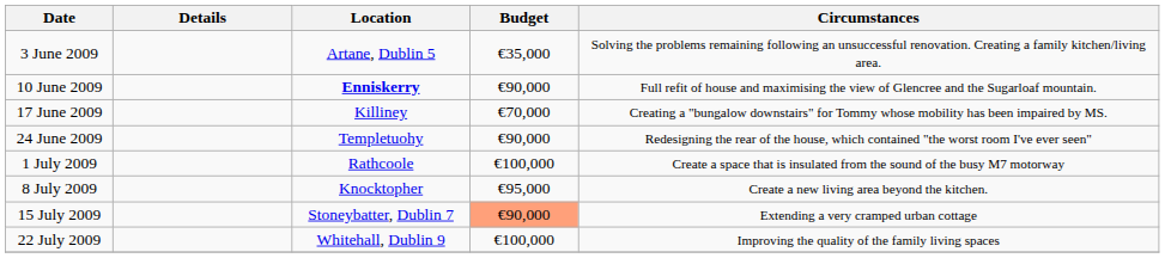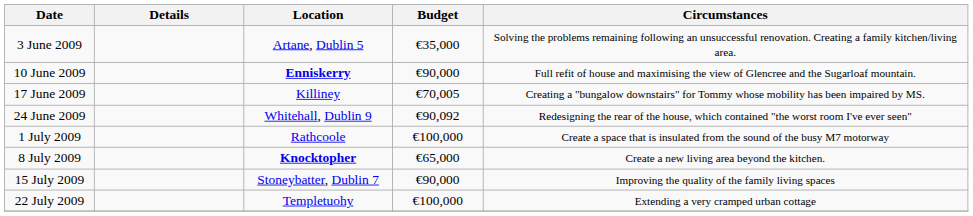17 June 2009 | Budget: €70,000 -> €70,005
24 June 2009 | Location: Templetuohy -> Whitehall, Dublin 9
24 June 2009 | Budget: €90,000 -> €90,092
8 July 2009 | Location: normal -> bold
8 July 2009 | Budget: €95,000 -> €65,000
15 July 2009 | Budget: lightsalmon background -> no background
15 July 2009 | Circumstances: Extending a very cramped urban cottage -> Improving the quality of the family living spaces
22 July 2009 | Location: Whitehall, Dublin 9 -> Templetuohy
22 July 2009 | Circumstances: Improving the quality of the family living spaces -> Extending a very cramped urban cottage
